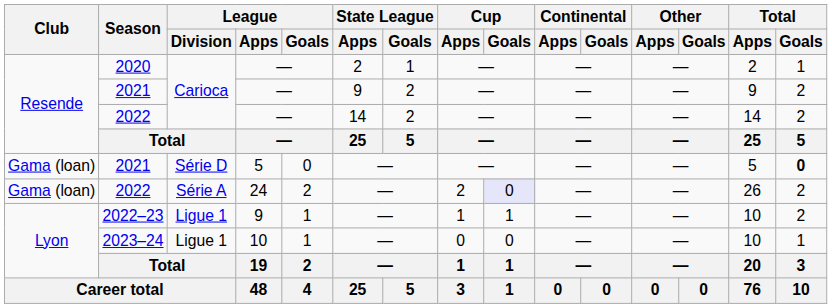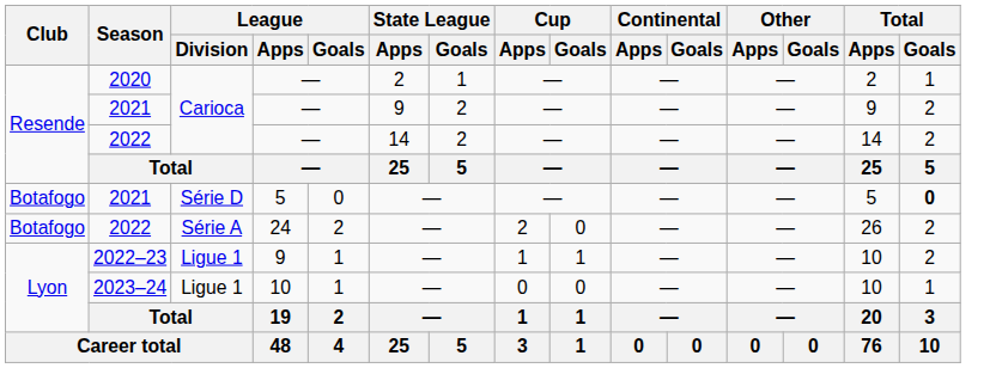2021 / 5 | Club: Gama (loan) -> Botafogo
2022 / 24 | Club: Gama (loan) -> Botafogo
2022 / 24 | Cup / Goals: lavender background -> no background
